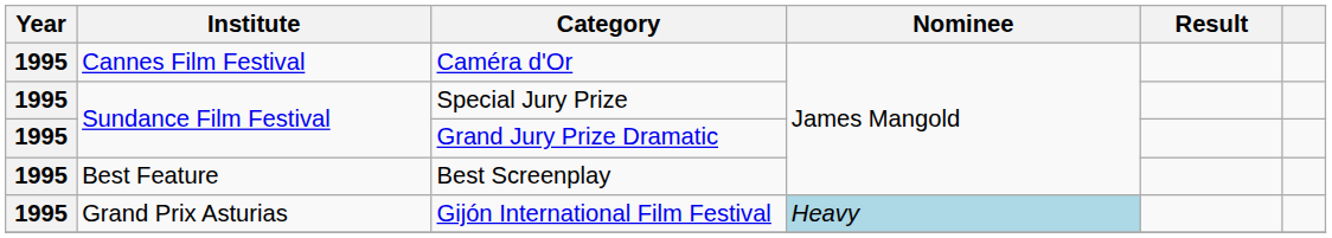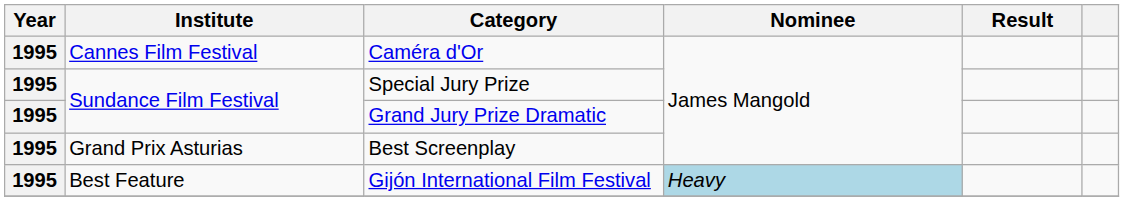Best Screenplay | Institute: Best Feature -> Grand Prix Asturias
Gijón International Film Festival | Institute: Grand Prix Asturias -> Best Feature
